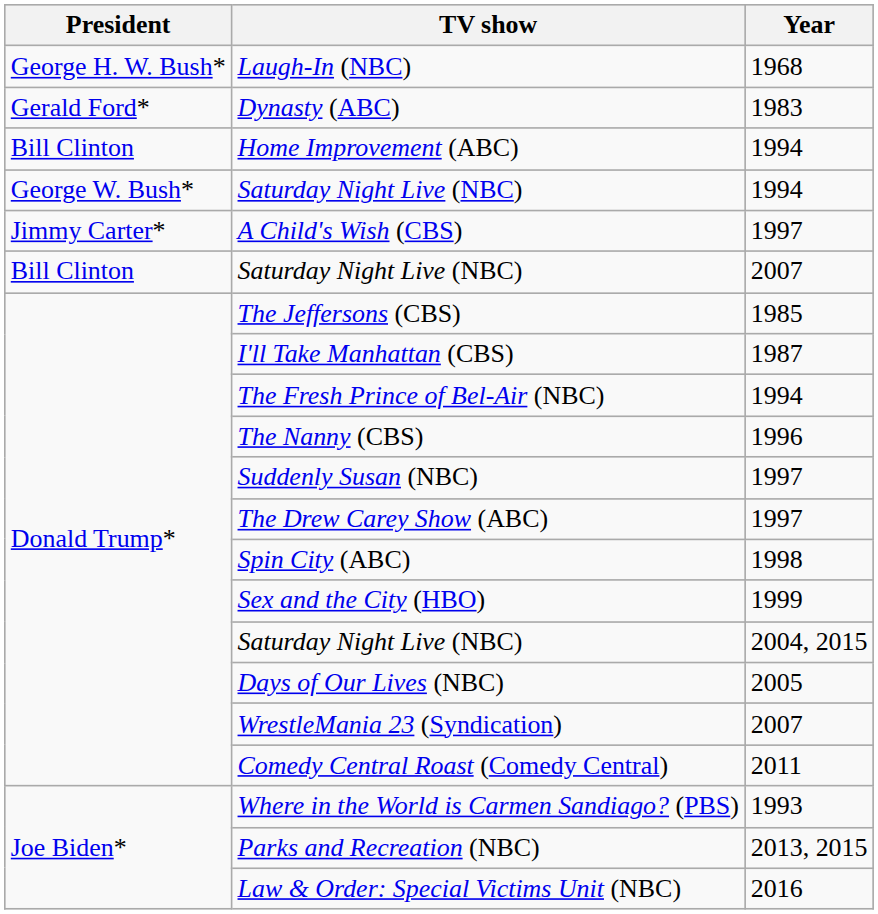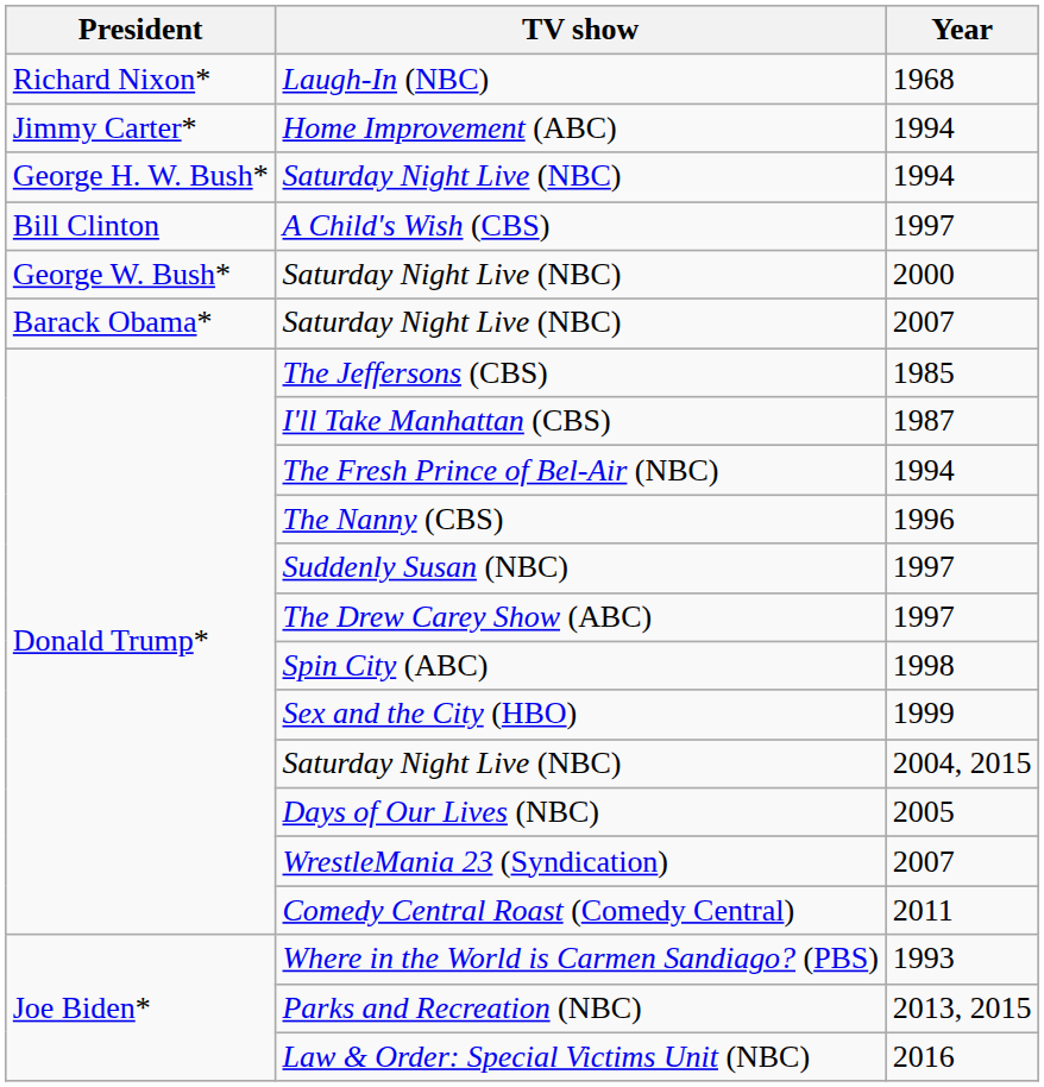Laugh-In (NBC) | President: George H. W. Bush* -> Richard Nixon*
- row: Gerald Ford* | Dynasty (ABC) | 1983
Home Improvement (ABC) | President: Bill Clinton -> Jimmy Carter*
Saturday Night Live (NBC) / 1994 | President: George W. Bush* -> George H. W. Bush*
A Child's Wish (CBS) | President: Jimmy Carter* -> Bill Clinton
+ row: George W. Bush* | Saturday Night Live (NBC) | 2000
Saturday Night Live (NBC) / 2007 | President: Bill Clinton -> Barack Obama*
